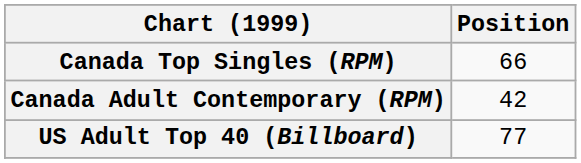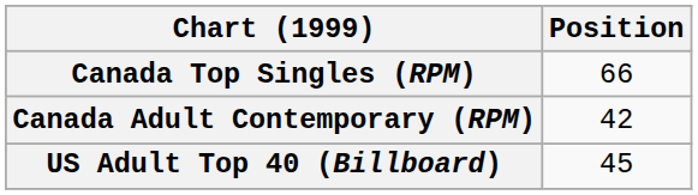US Adult Top 40 (Billboard) | Position: 77 -> 45
